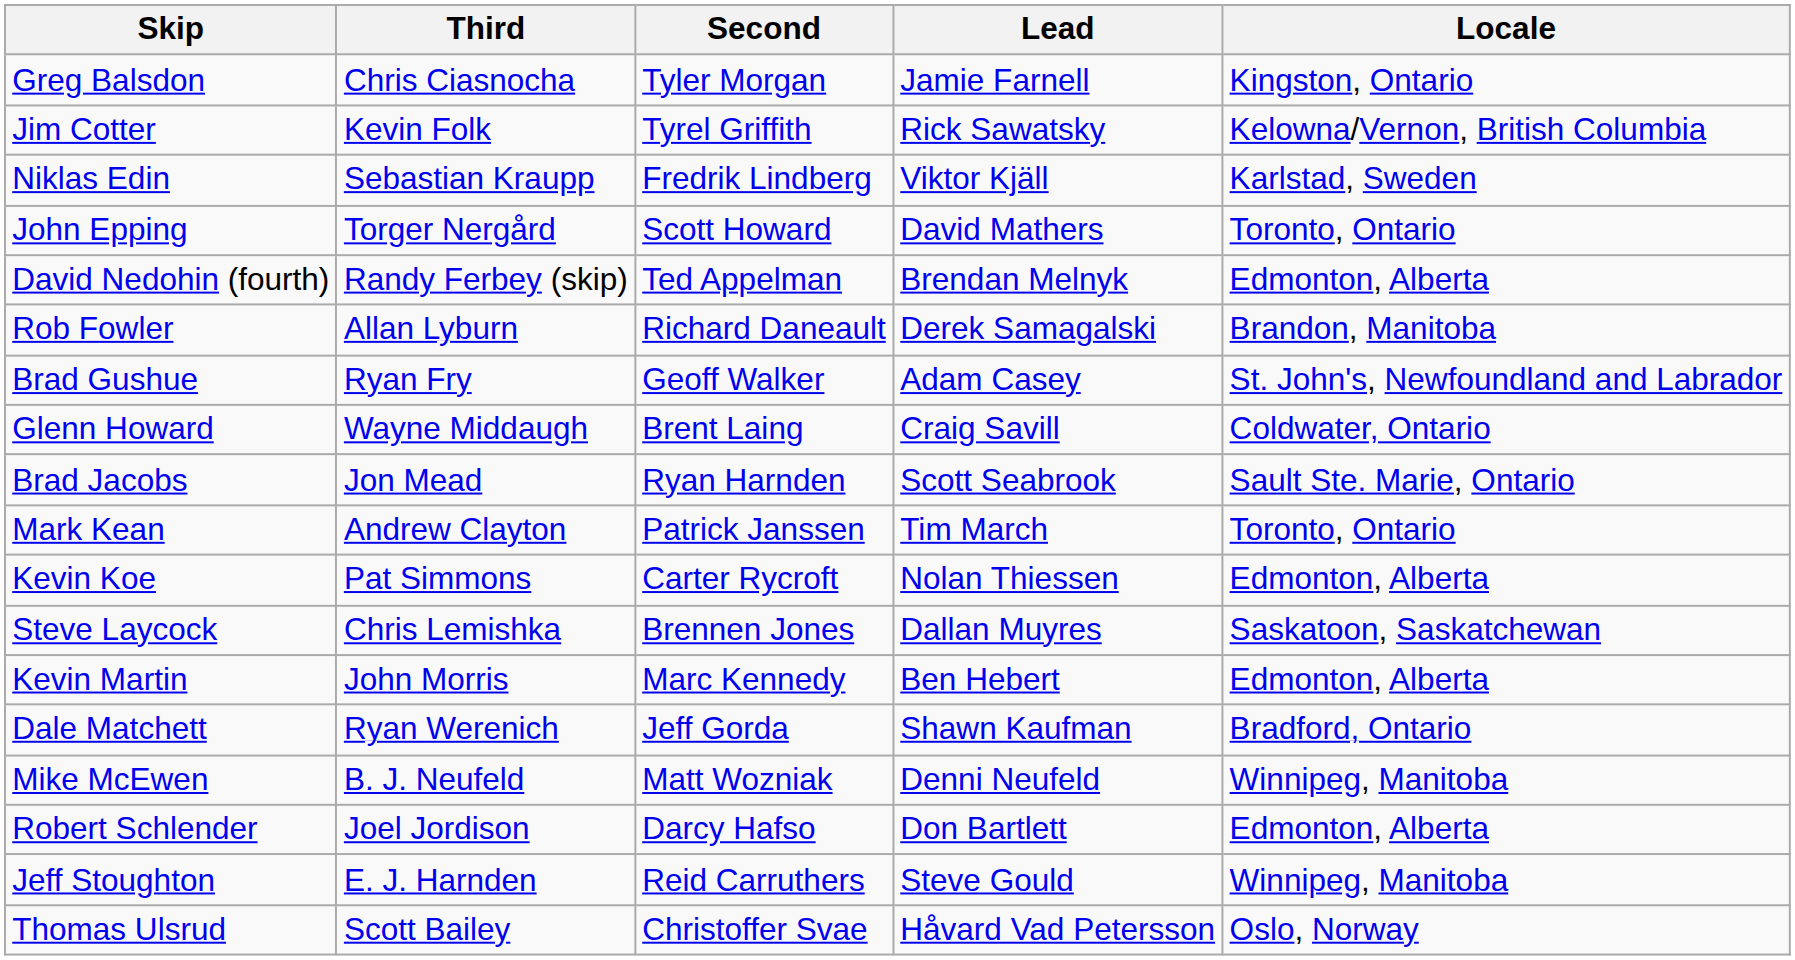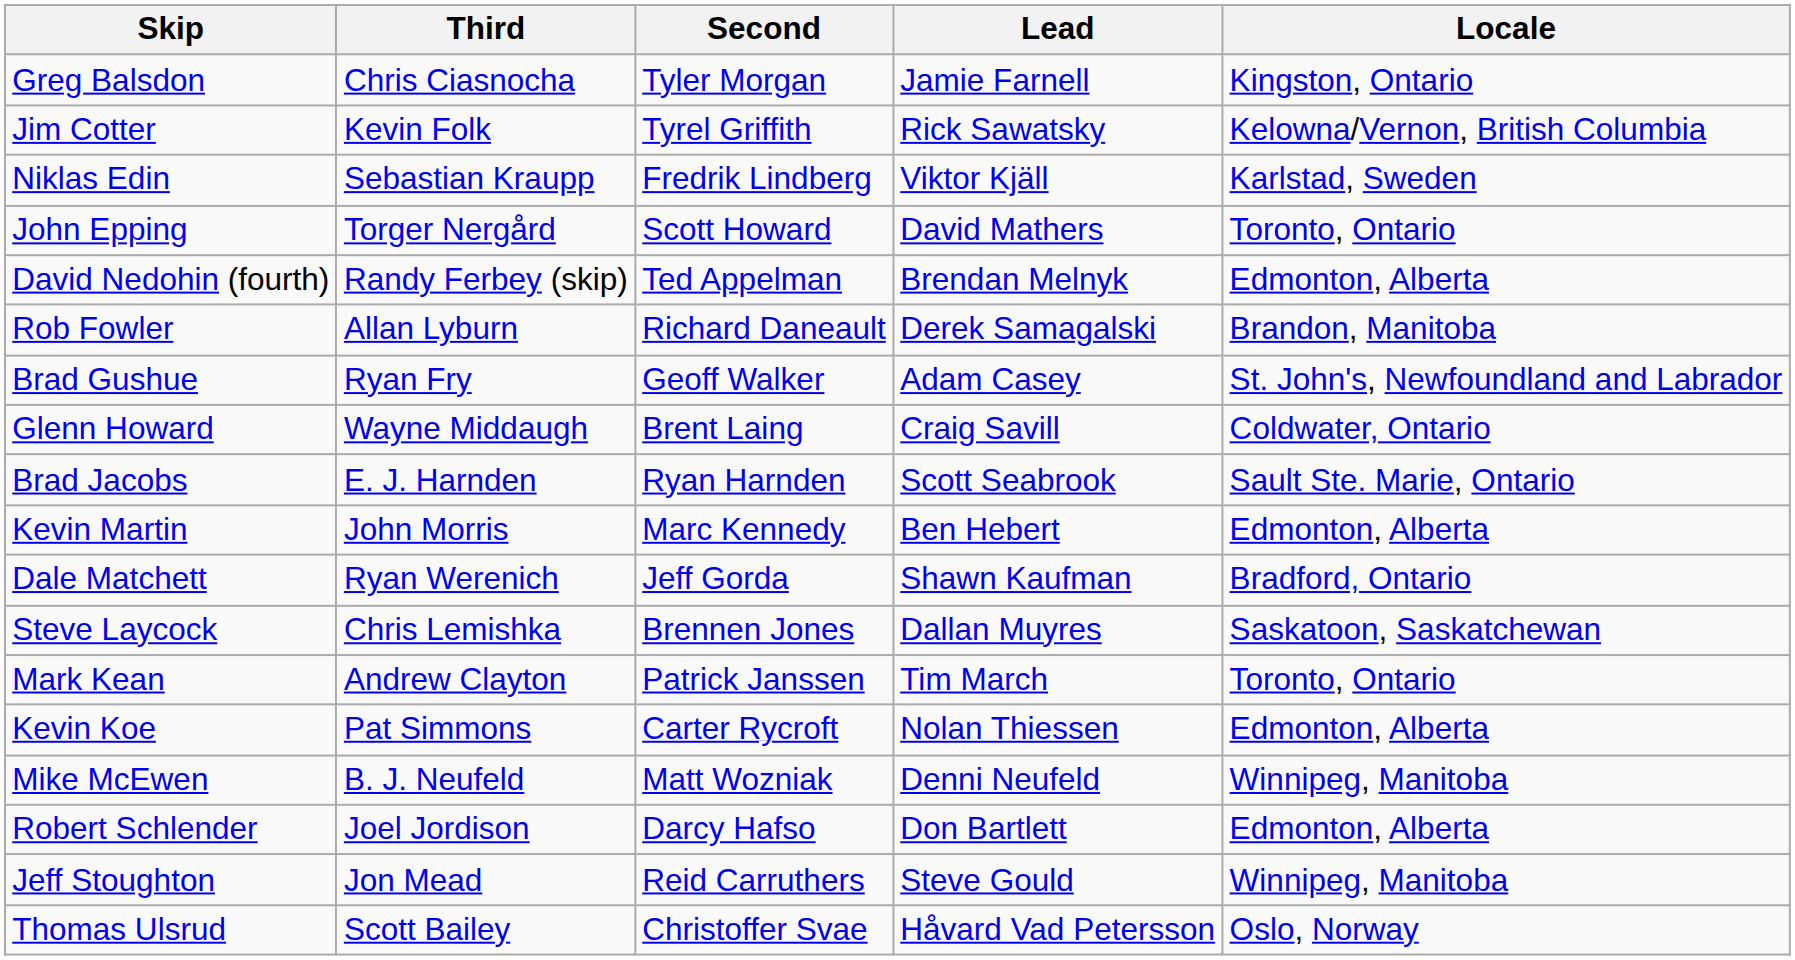Brad Jacobs | Third: Jon Mead -> E. J. Harnden
rows swapped: Mark Kean <-> Kevin Martin
rows swapped: Kevin Koe <-> Dale Matchett
Jeff Stoughton | Third: E. J. Harnden -> Jon Mead
